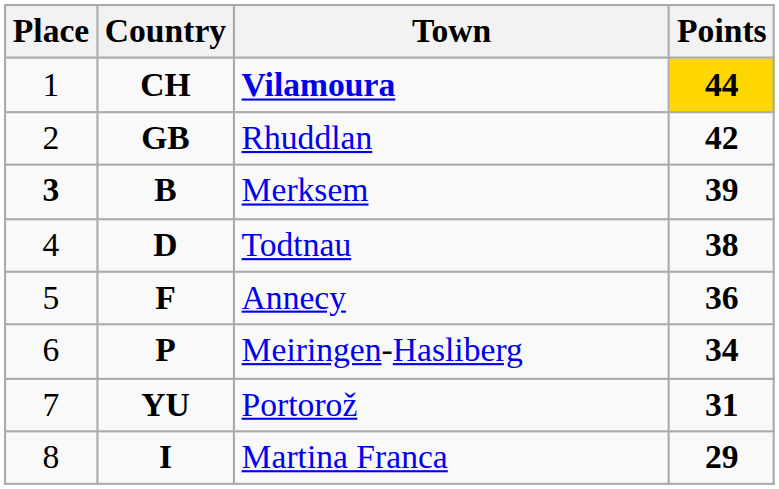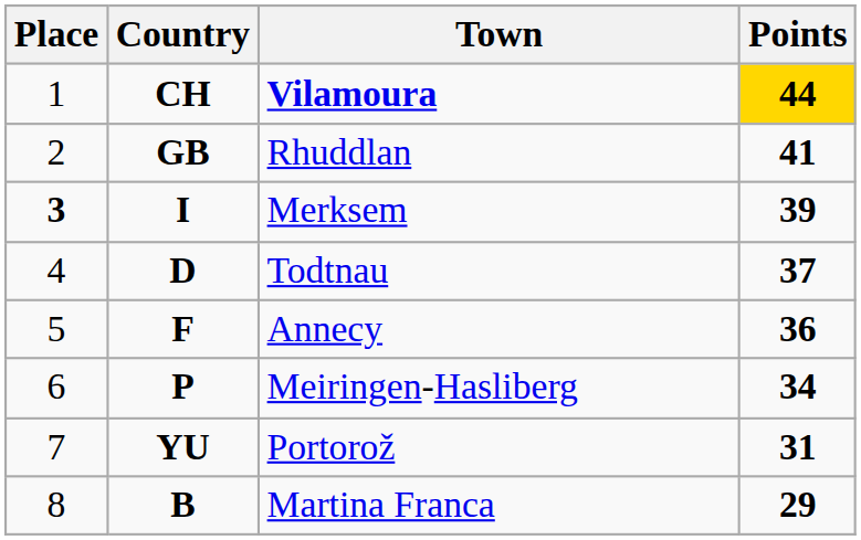Rhuddlan | Points: 42 -> 41
Merksem | Country: B -> I
Todtnau | Points: 38 -> 37
Martina Franca | Country: I -> B
